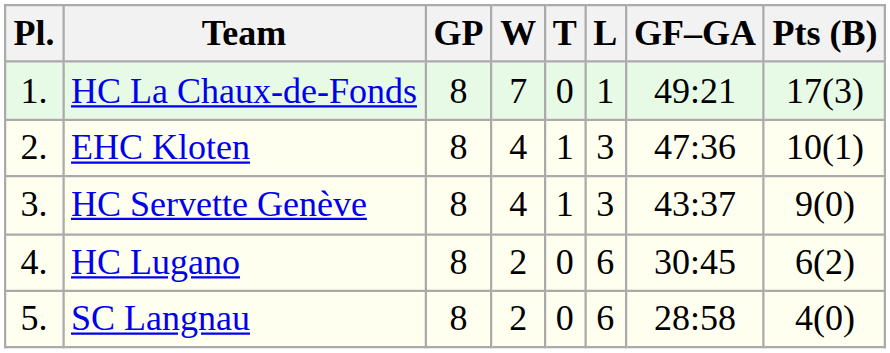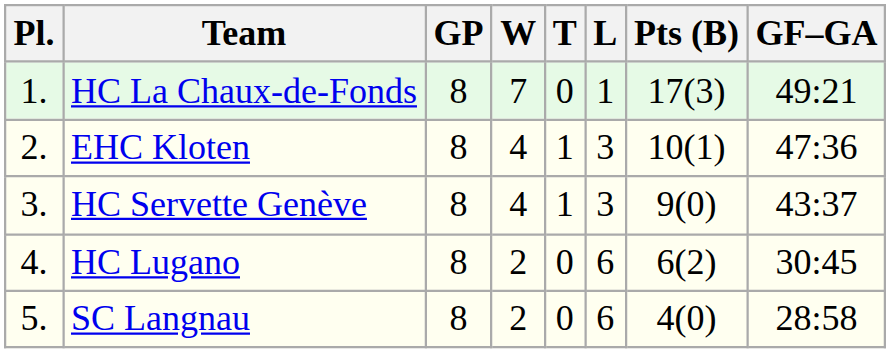columns swapped: GF–GA <-> Pts (B)
